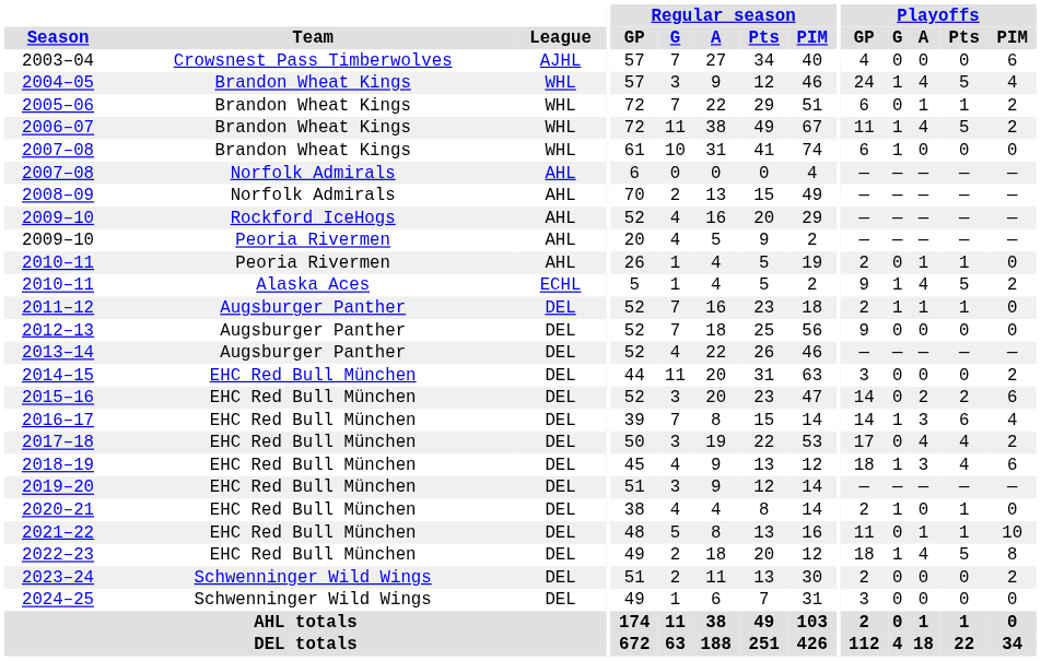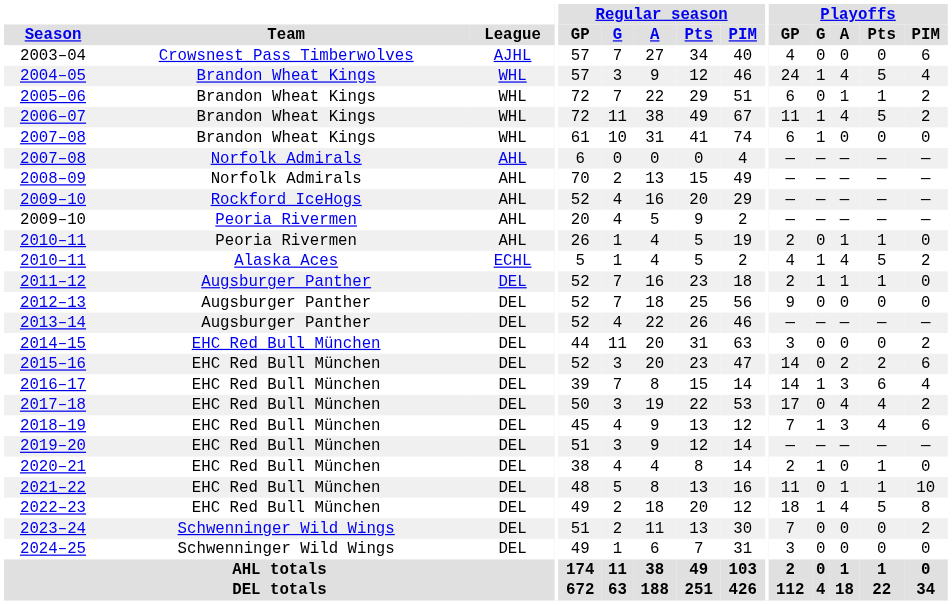2010–11 / Alaska Aces | Playoffs / GP: 9 -> 4
2018–19 | Playoffs / GP: 18 -> 7
2023–24 | Playoffs / GP: 2 -> 7
